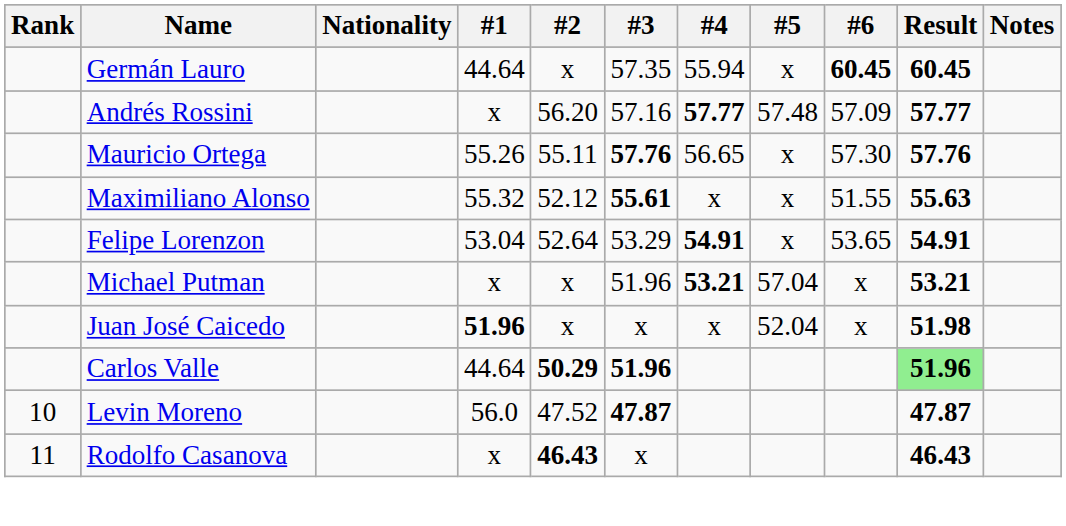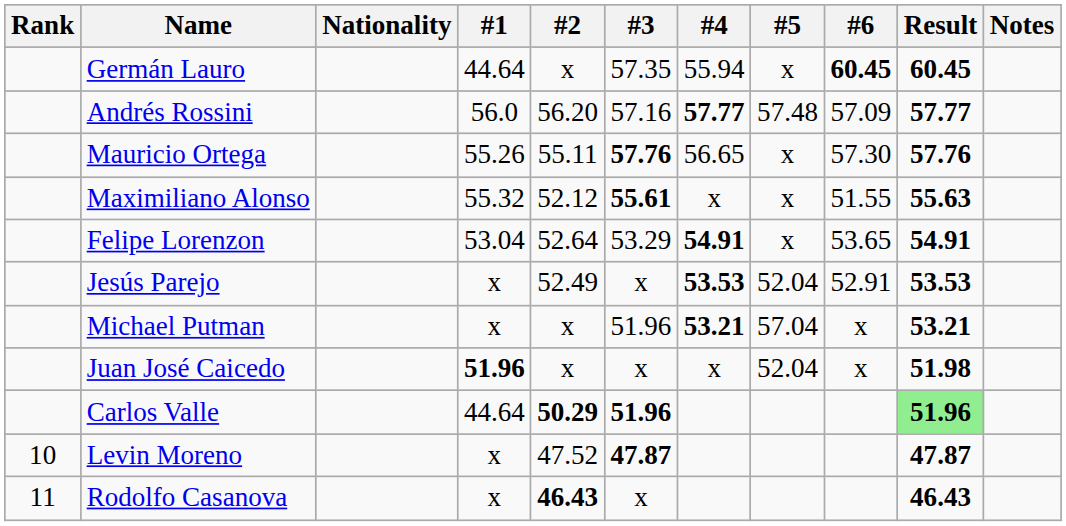Andrés Rossini | #1: x -> 56.0
+ row: Jesús Parejo | x | 52.49 | x | 53.53 | 52.04 | 52.91 | 53.53
Levin Moreno | #1: 56.0 -> x
